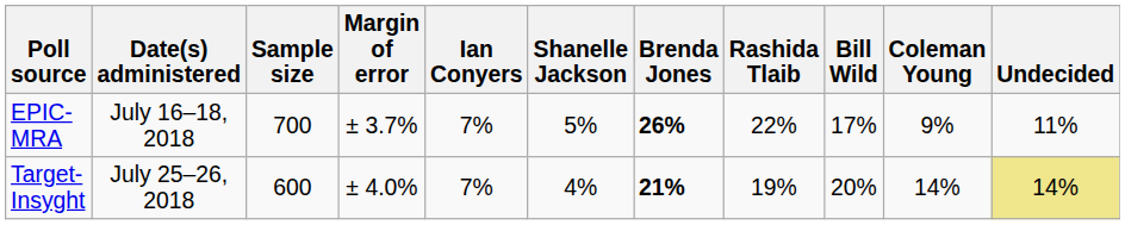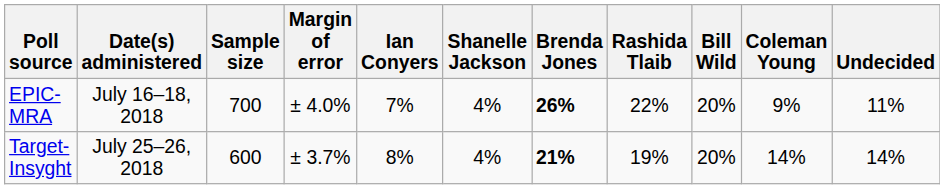EPIC-MRA | Margin of error: ± 3.7% -> ± 4.0%
EPIC-MRA | Shanelle Jackson: 5% -> 4%
EPIC-MRA | Bill Wild: 17% -> 20%
Target-Insyght | Margin of error: ± 4.0% -> ± 3.7%
Target-Insyght | Ian Conyers: 7% -> 8%
Target-Insyght | Undecided: khaki background -> no background
